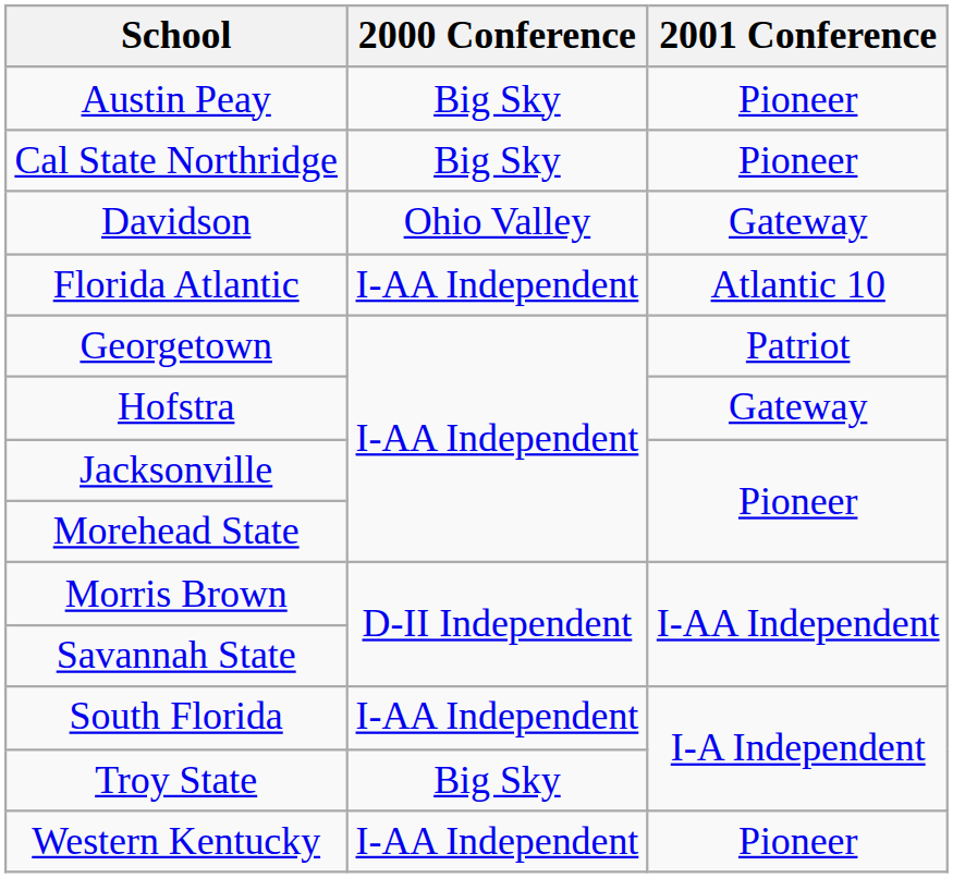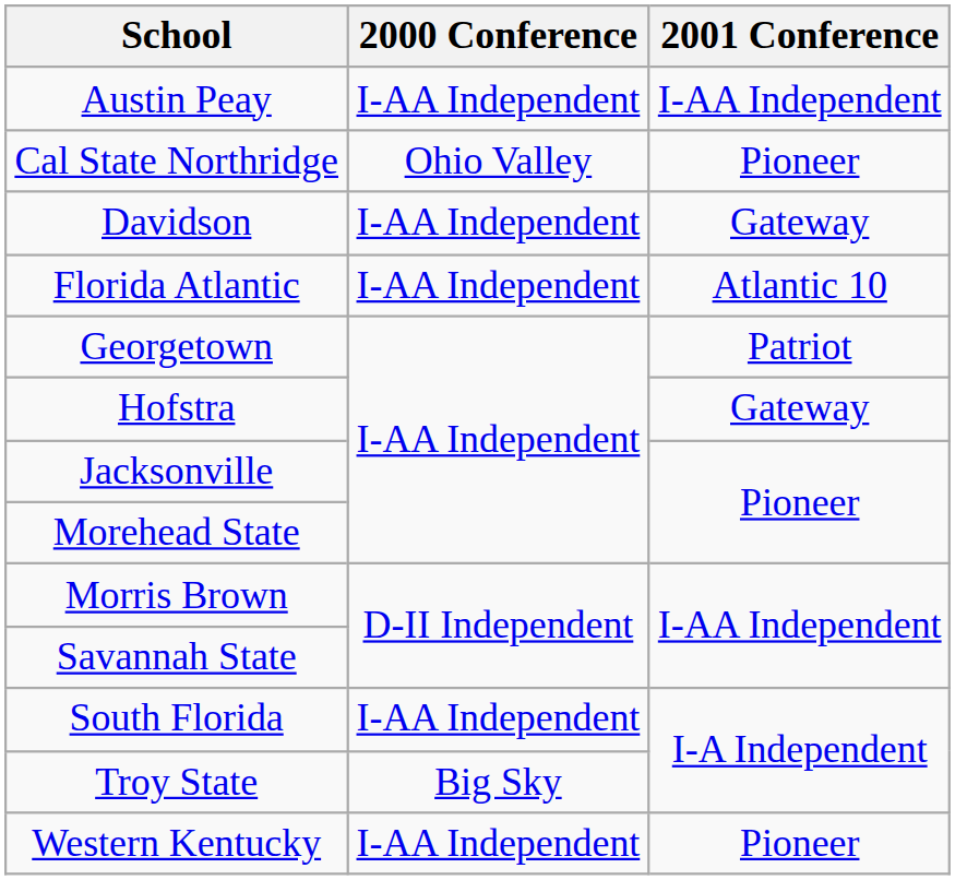Austin Peay | 2000 Conference: Big Sky -> I-AA Independent
Austin Peay | 2001 Conference: Pioneer -> I-AA Independent
Cal State Northridge | 2000 Conference: Big Sky -> Ohio Valley
Davidson | 2000 Conference: Ohio Valley -> I-AA Independent
